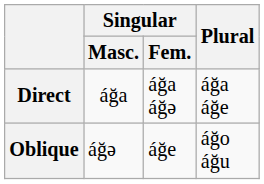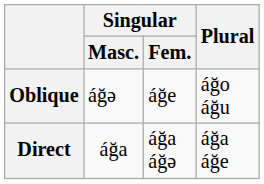rows swapped: Direct <-> Oblique
